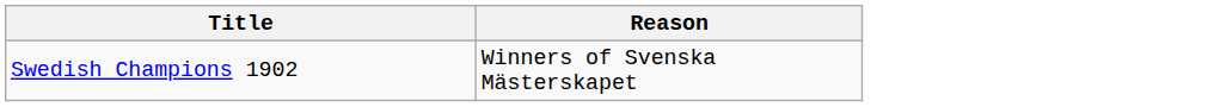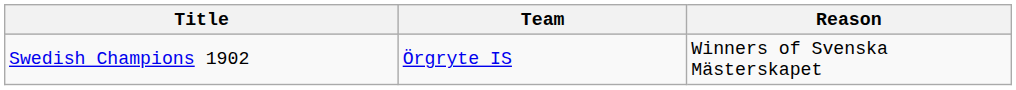+ column: Team | Örgryte IS
